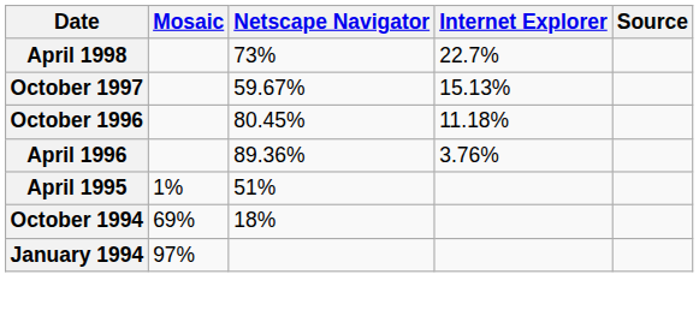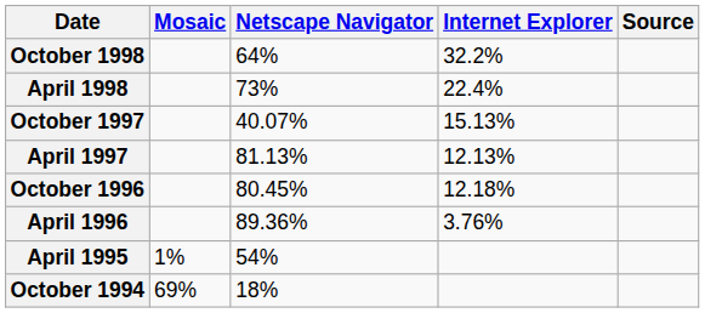+ row: October 1998 | 64% | 32.2%
April 1998 | Internet Explorer: 22.7% -> 22.4%
October 1997 | Netscape Navigator: 59.67% -> 40.07%
+ row: April 1997 | 81.13% | 12.13%
October 1996 | Internet Explorer: 11.18% -> 12.18%
April 1995 | Netscape Navigator: 51% -> 54%
- row: January 1994 | 97%
